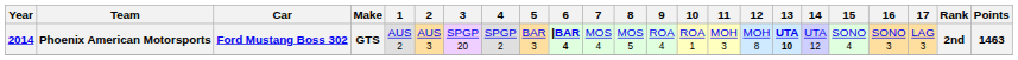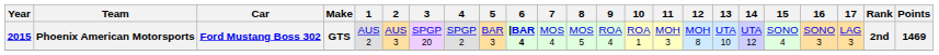Phoenix American Motorsports | Year: 2014 -> 2015
Phoenix American Motorsports | 13: bold -> normal
Phoenix American Motorsports | Points: 1463 -> 1469
